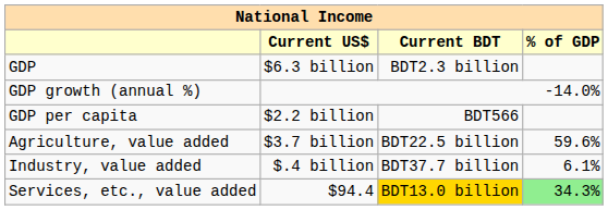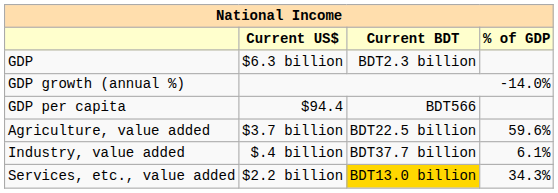GDP per capita | Current US$: $2.2 billion -> $94.4
Services, etc., value added | Current US$: $94.4 -> $2.2 billion
Services, etc., value added | % of GDP: lightgreen background -> no background
